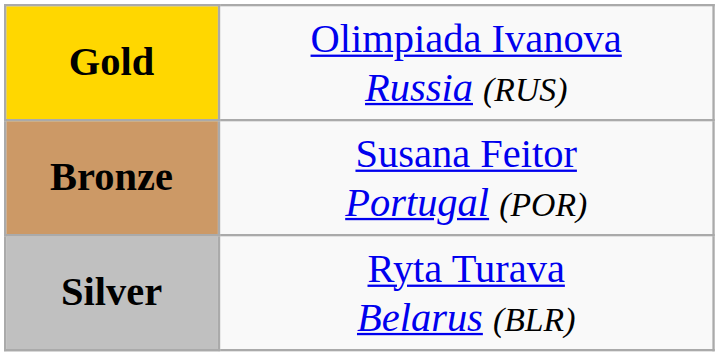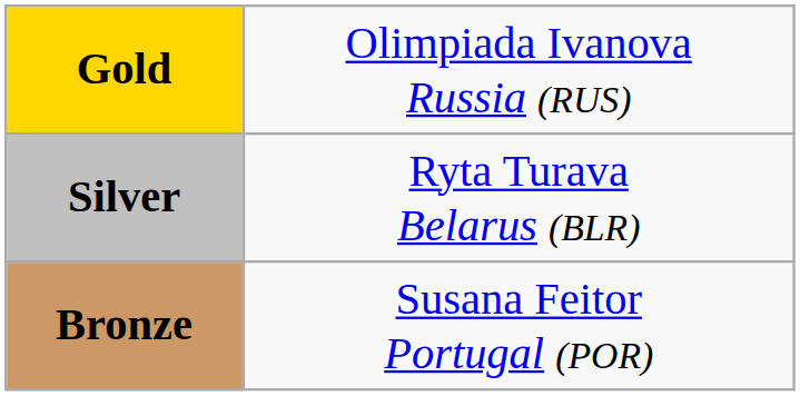rows swapped: Silver <-> Bronze
